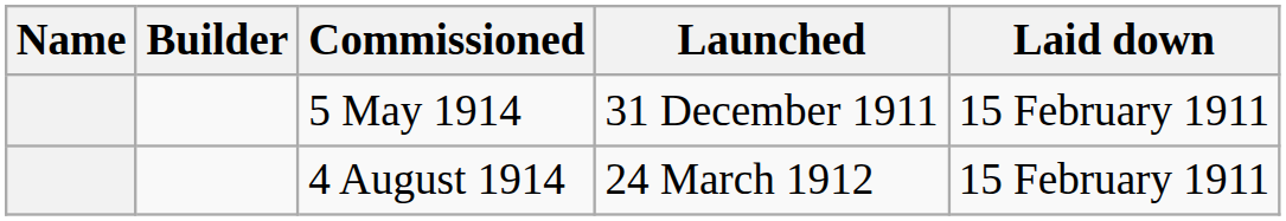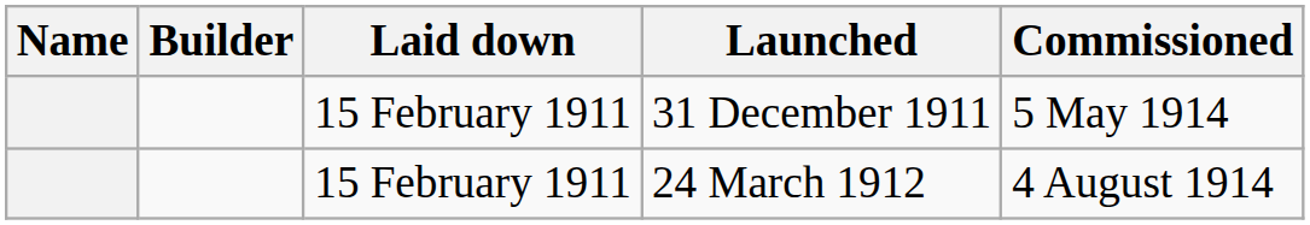columns swapped: Laid down <-> Commissioned
